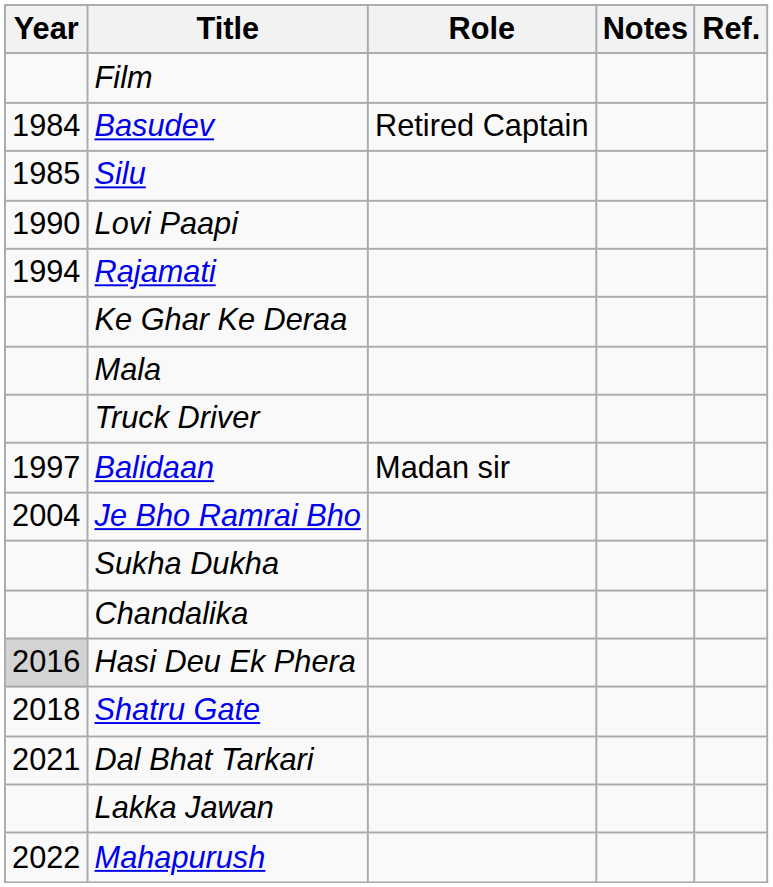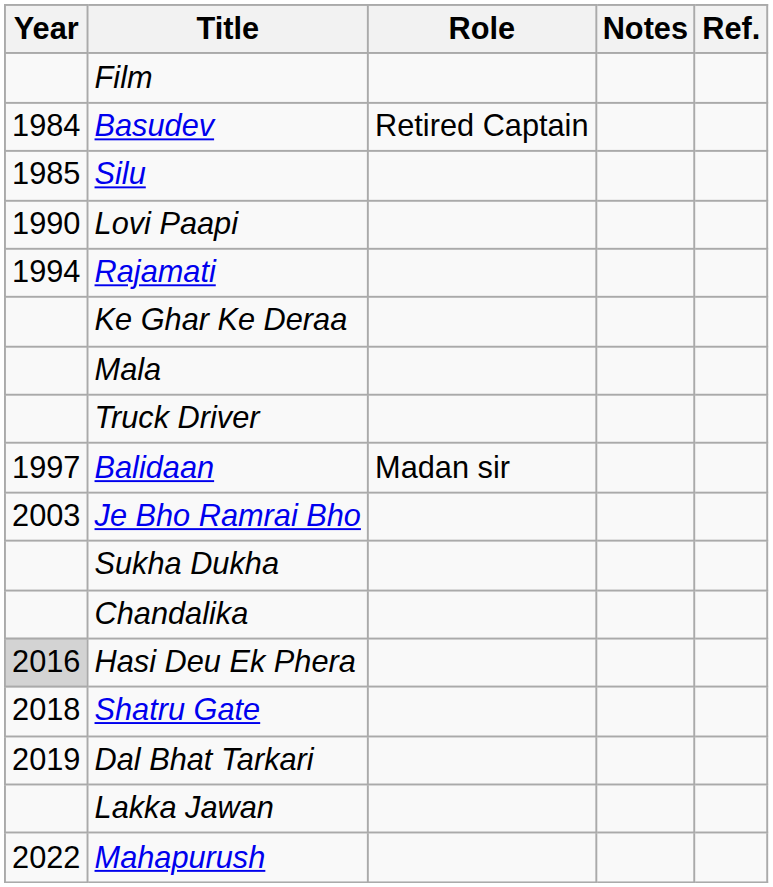Je Bho Ramrai Bho | Year: 2004 -> 2003
Dal Bhat Tarkari | Year: 2021 -> 2019
